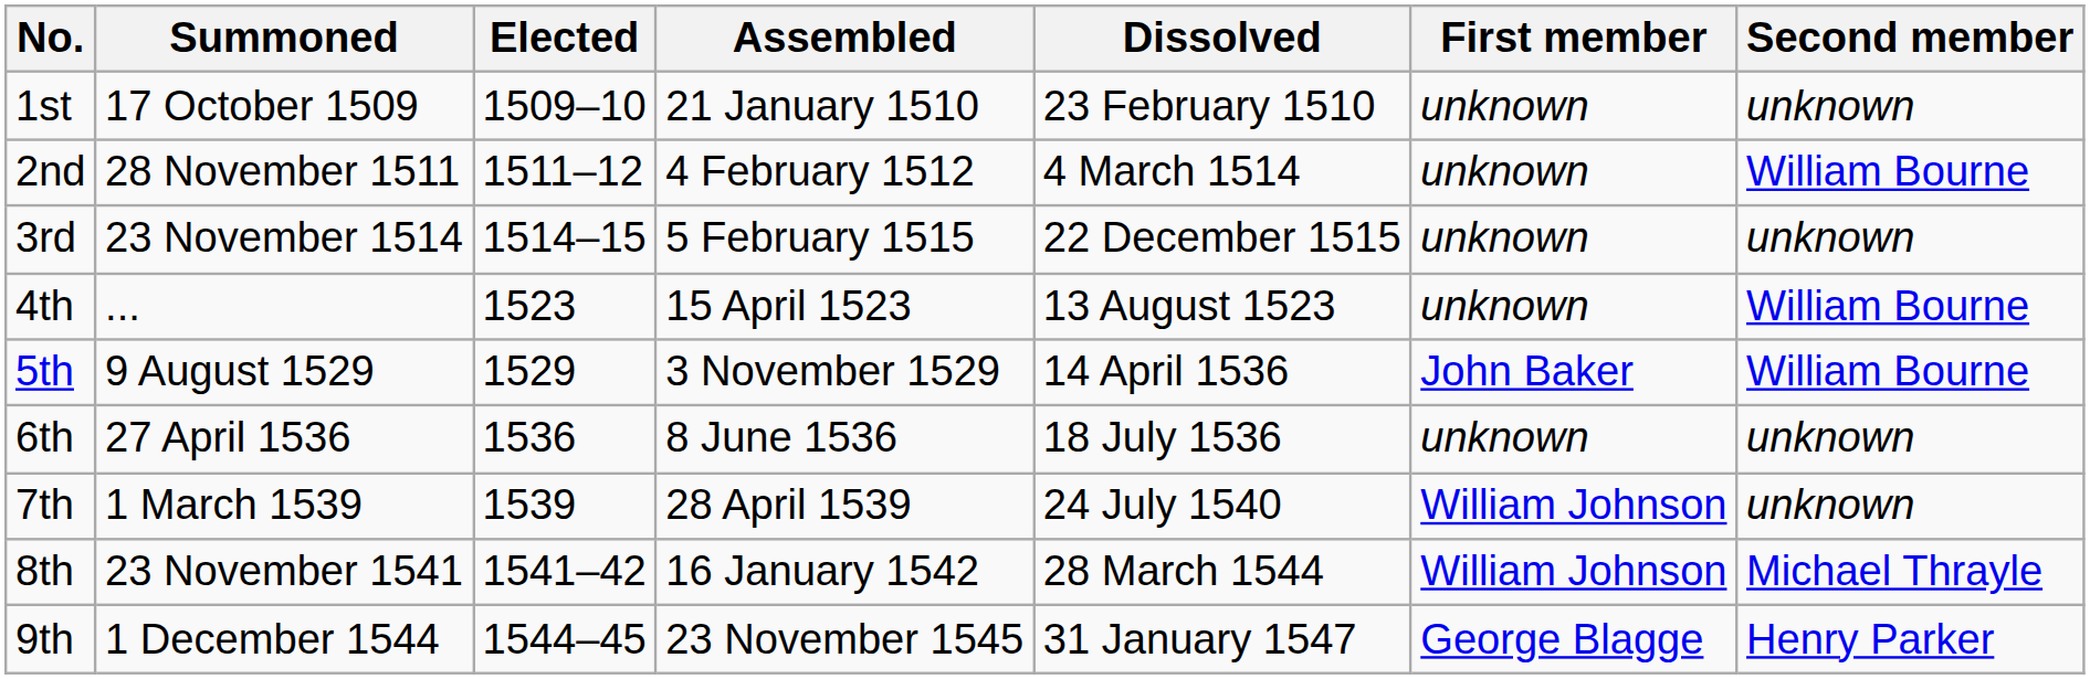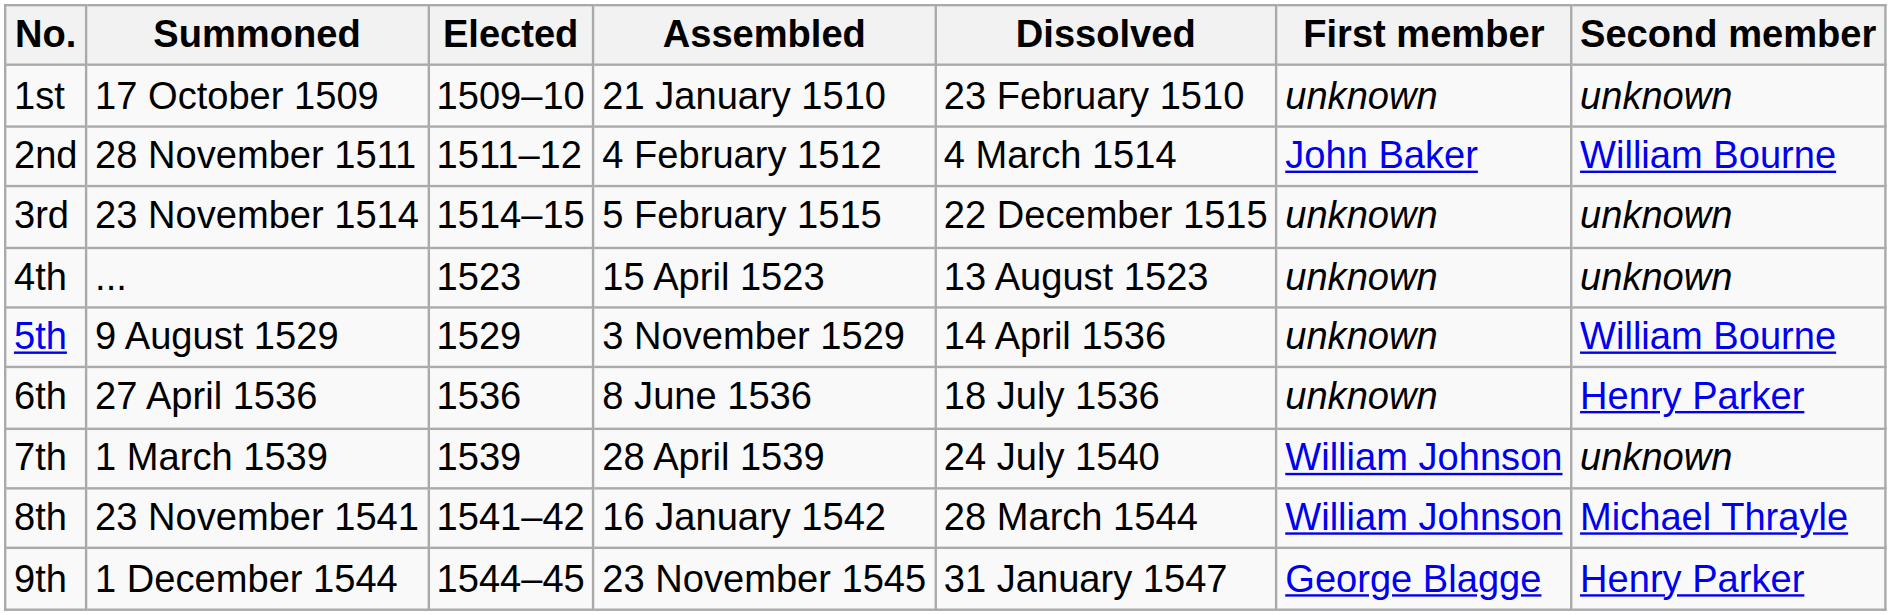2nd | First member: unknown -> John Baker
4th | Second member: William Bourne -> unknown
5th | First member: John Baker -> unknown
6th | Second member: unknown -> Henry Parker
